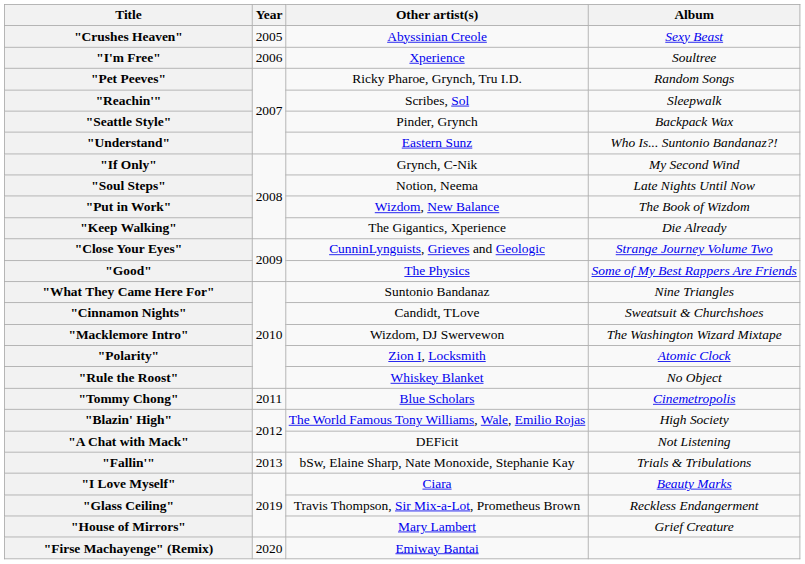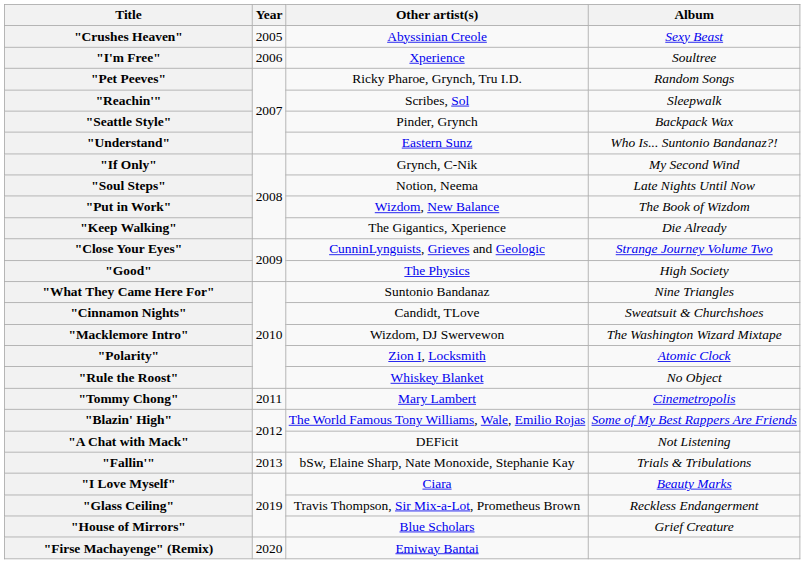"Good" | Album: Some of My Best Rappers Are Friends -> High Society
"Tommy Chong" | Other artist(s): Blue Scholars -> Mary Lambert
"Blazin' High" | Album: High Society -> Some of My Best Rappers Are Friends
"House of Mirrors" | Other artist(s): Mary Lambert -> Blue Scholars
